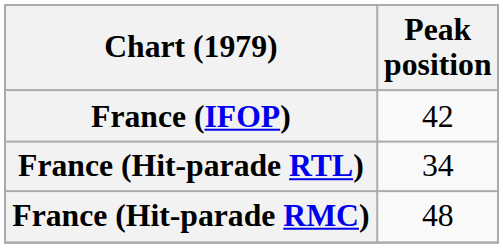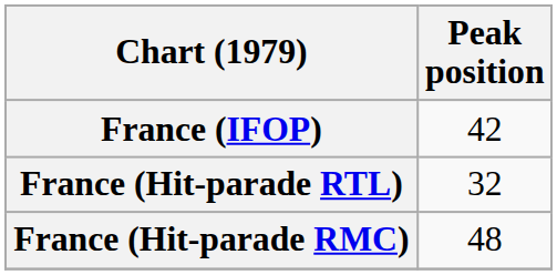France (Hit-parade RTL) | Peak position: 34 -> 32
